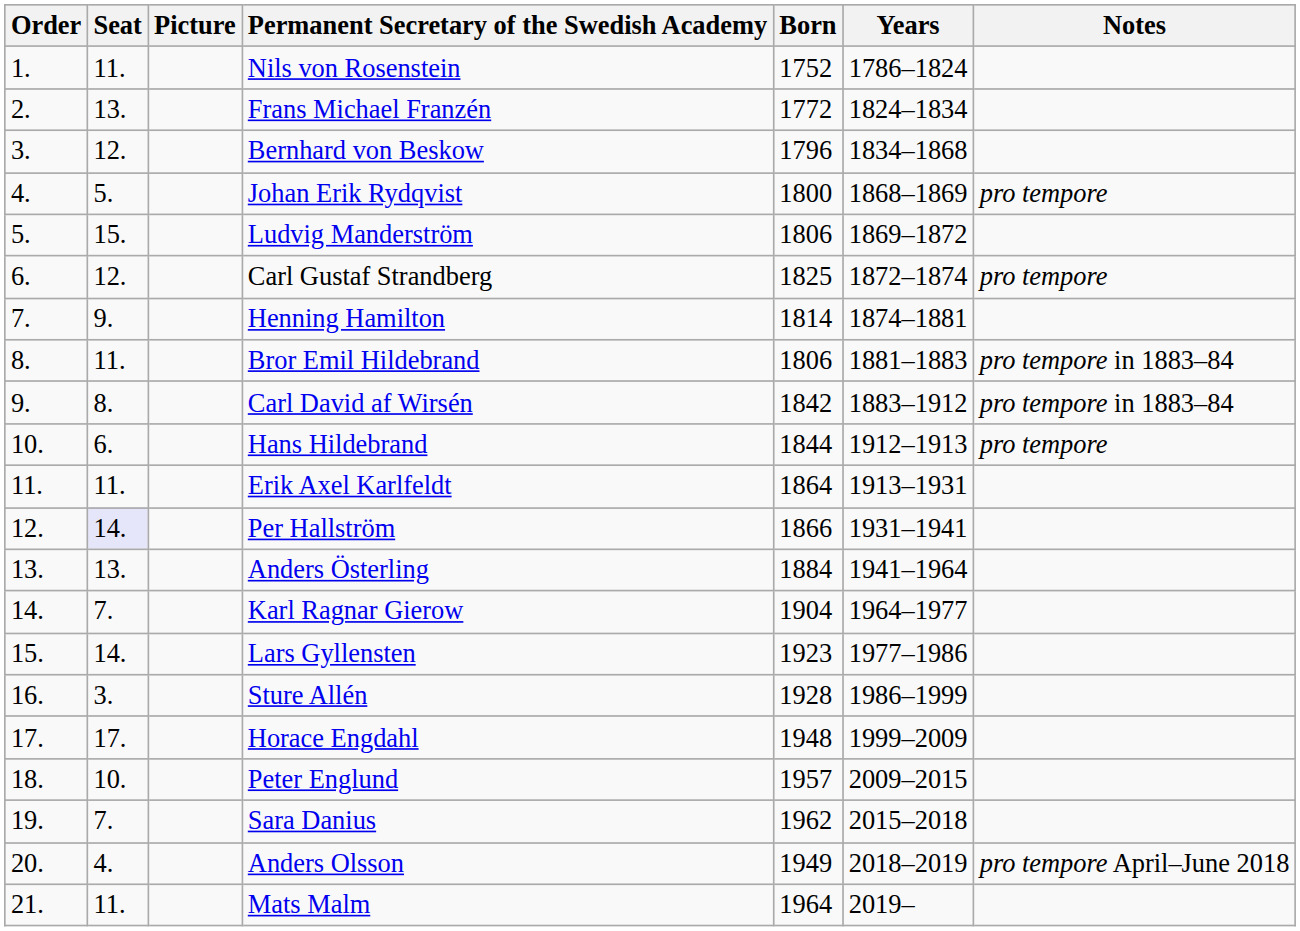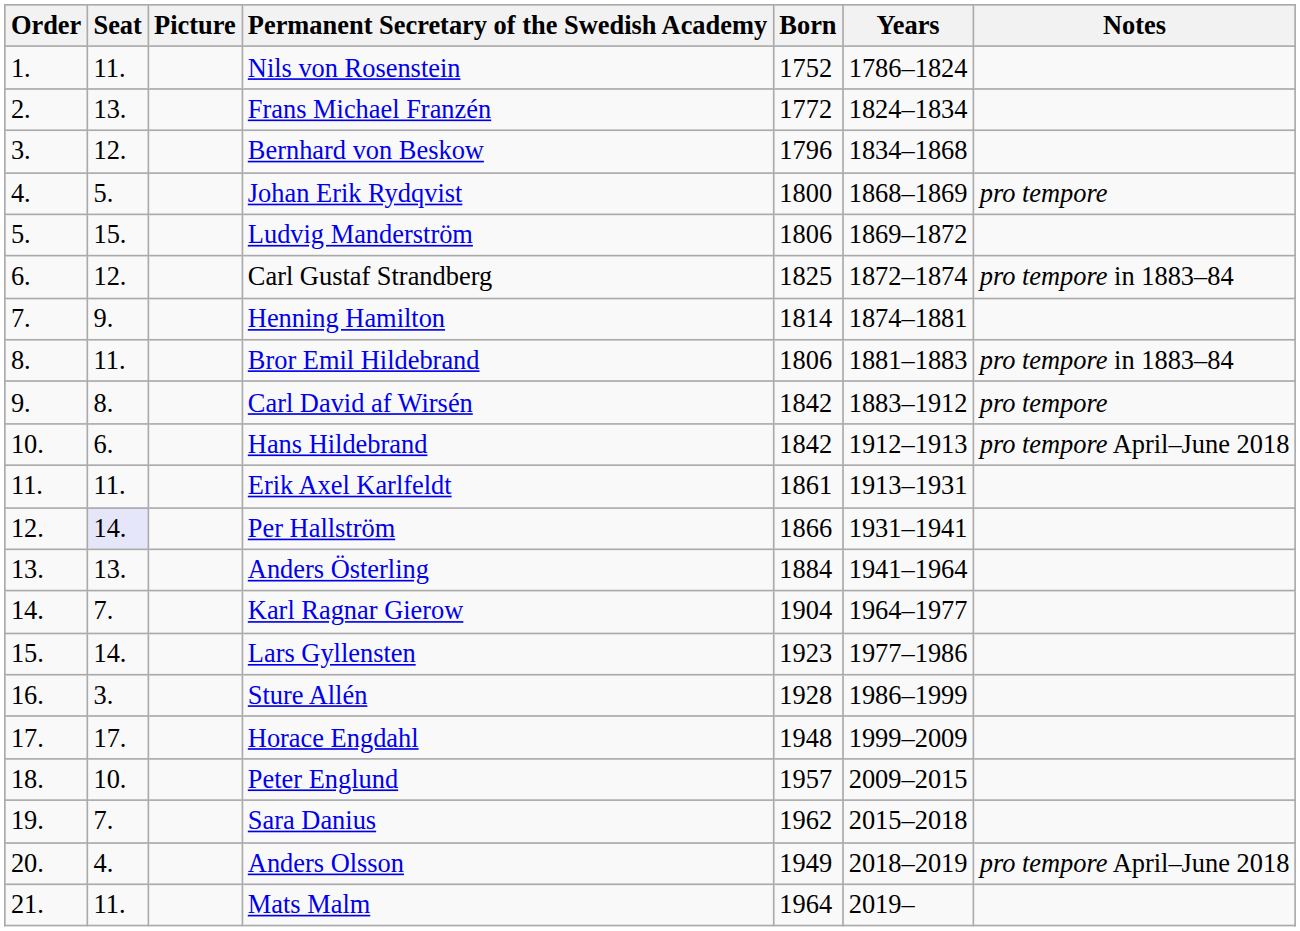Carl Gustaf Strandberg | Notes: pro tempore -> pro tempore in 1883–84
Carl David af Wirsén | Notes: pro tempore in 1883–84 -> pro tempore
Hans Hildebrand | Born: 1844 -> 1842
Hans Hildebrand | Notes: pro tempore -> pro tempore April–June 2018
Erik Axel Karlfeldt | Born: 1864 -> 1861
